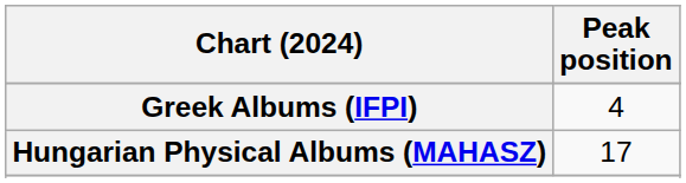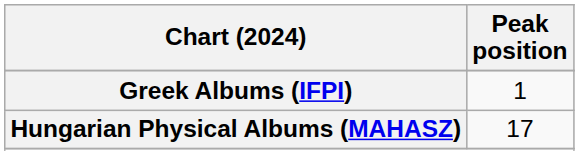Greek Albums (IFPI) | Peak position: 4 -> 1
